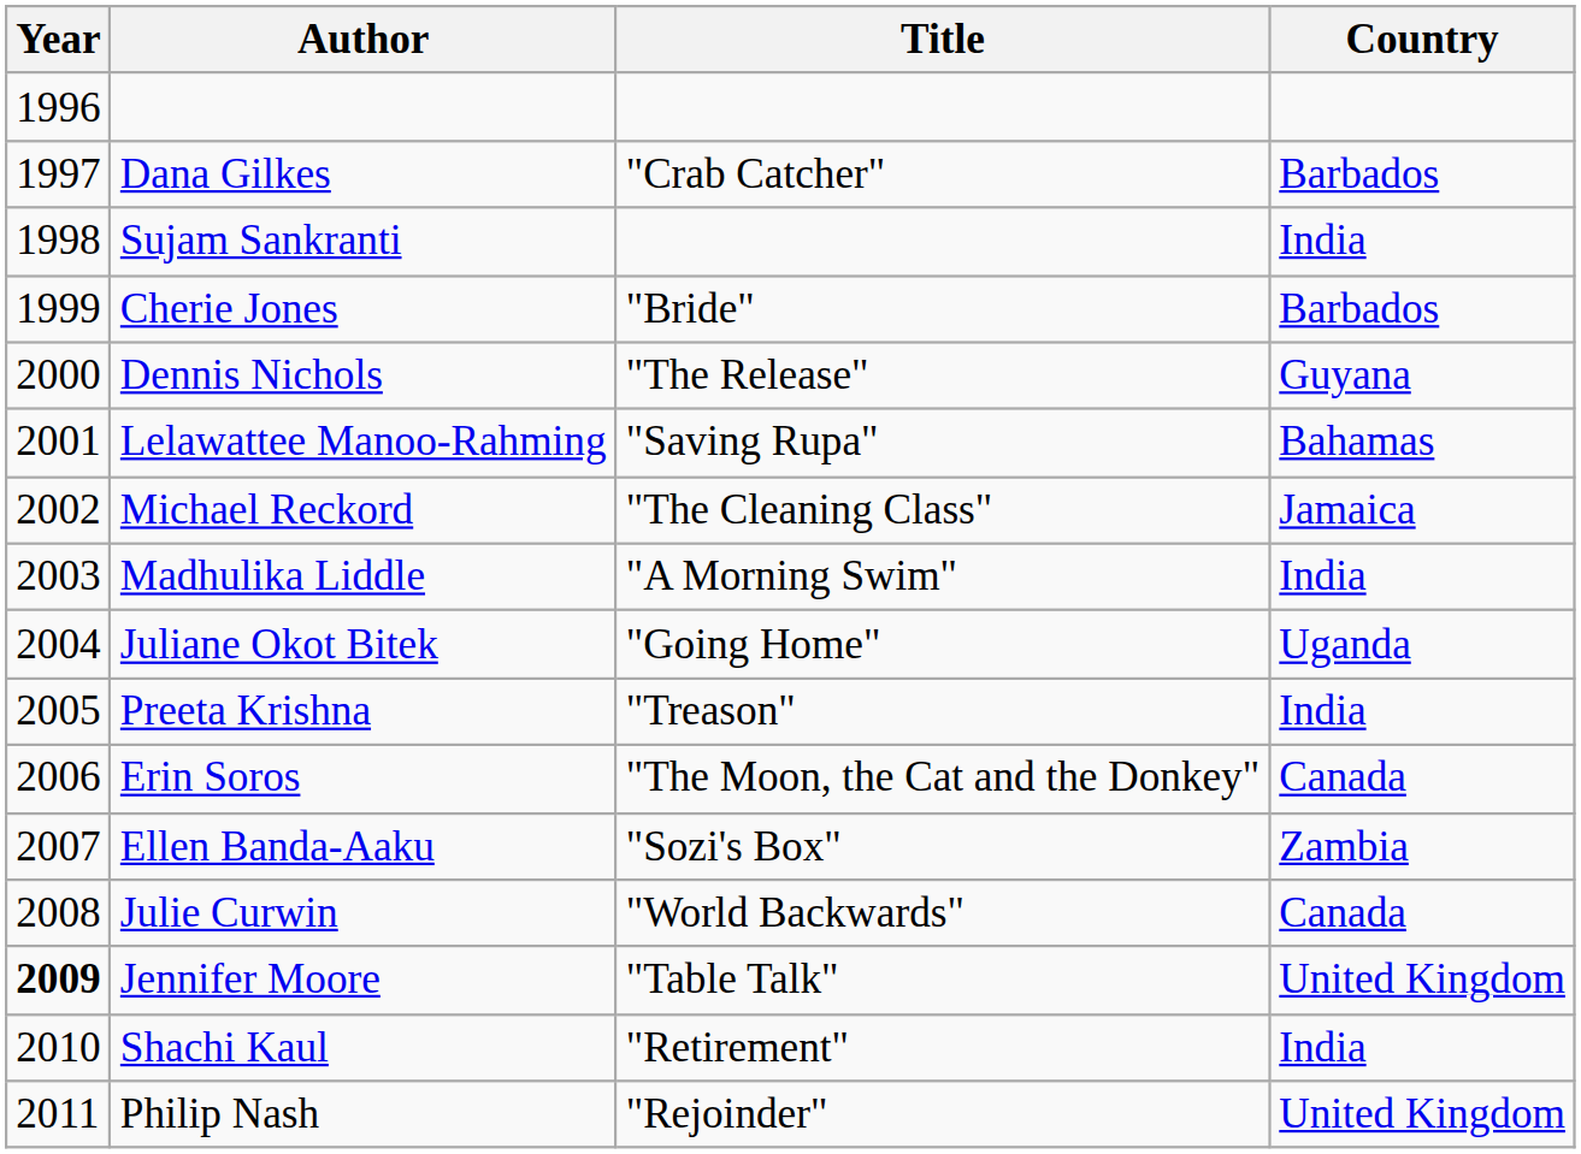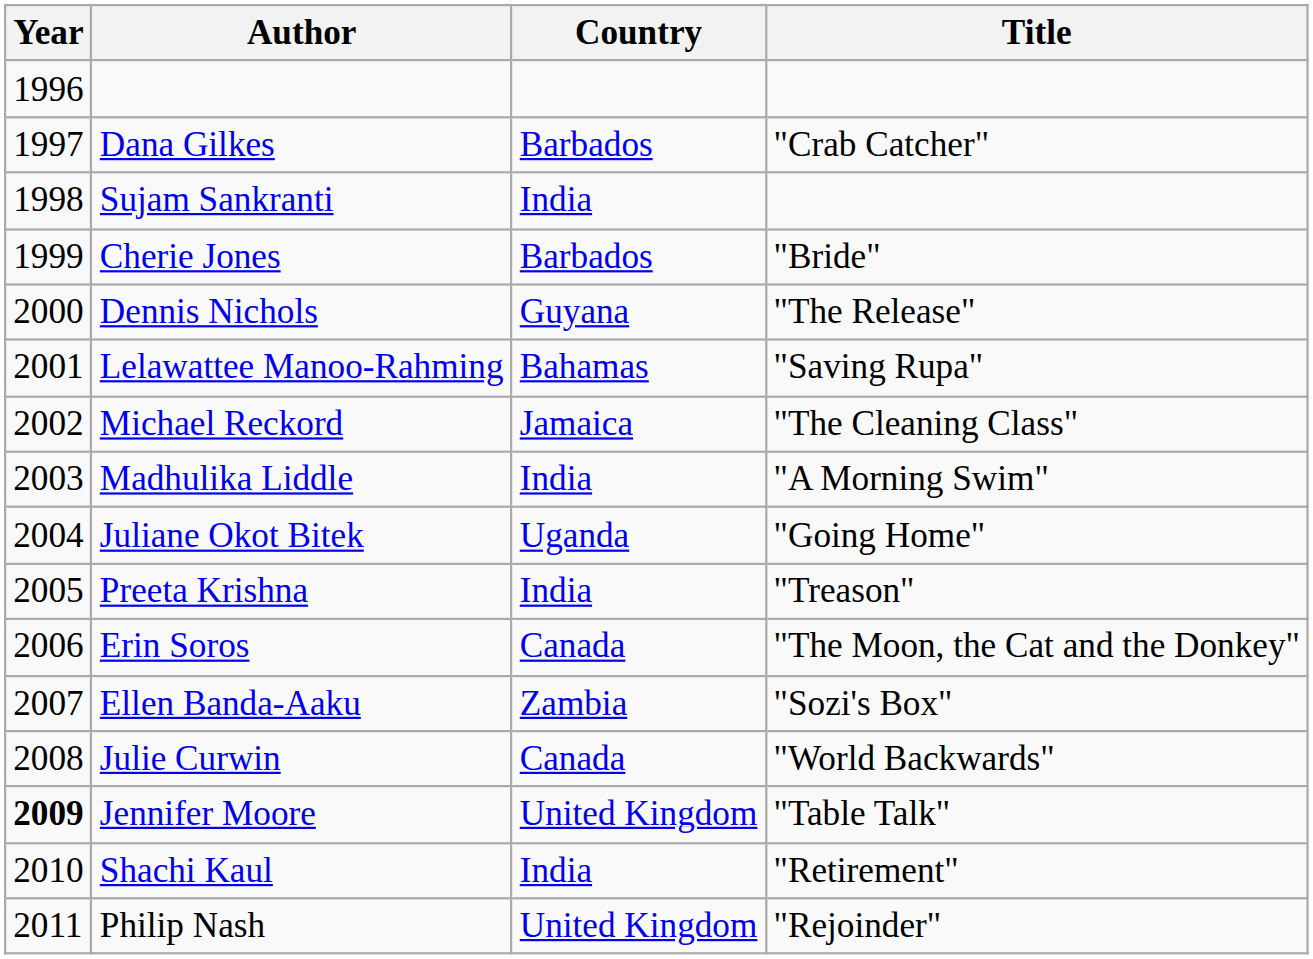columns swapped: Country <-> Title
